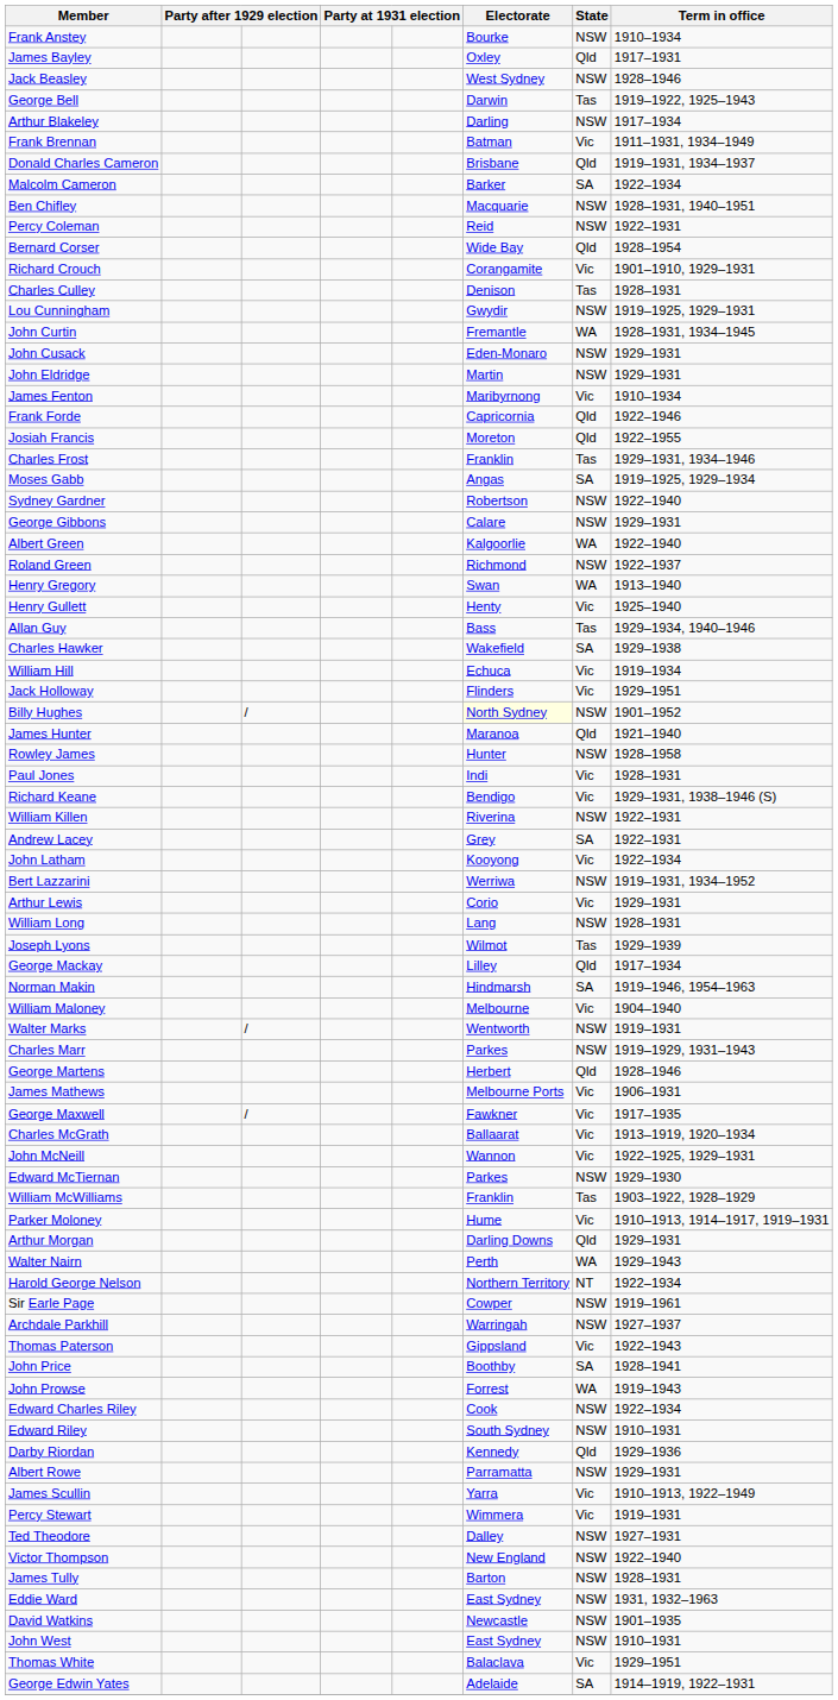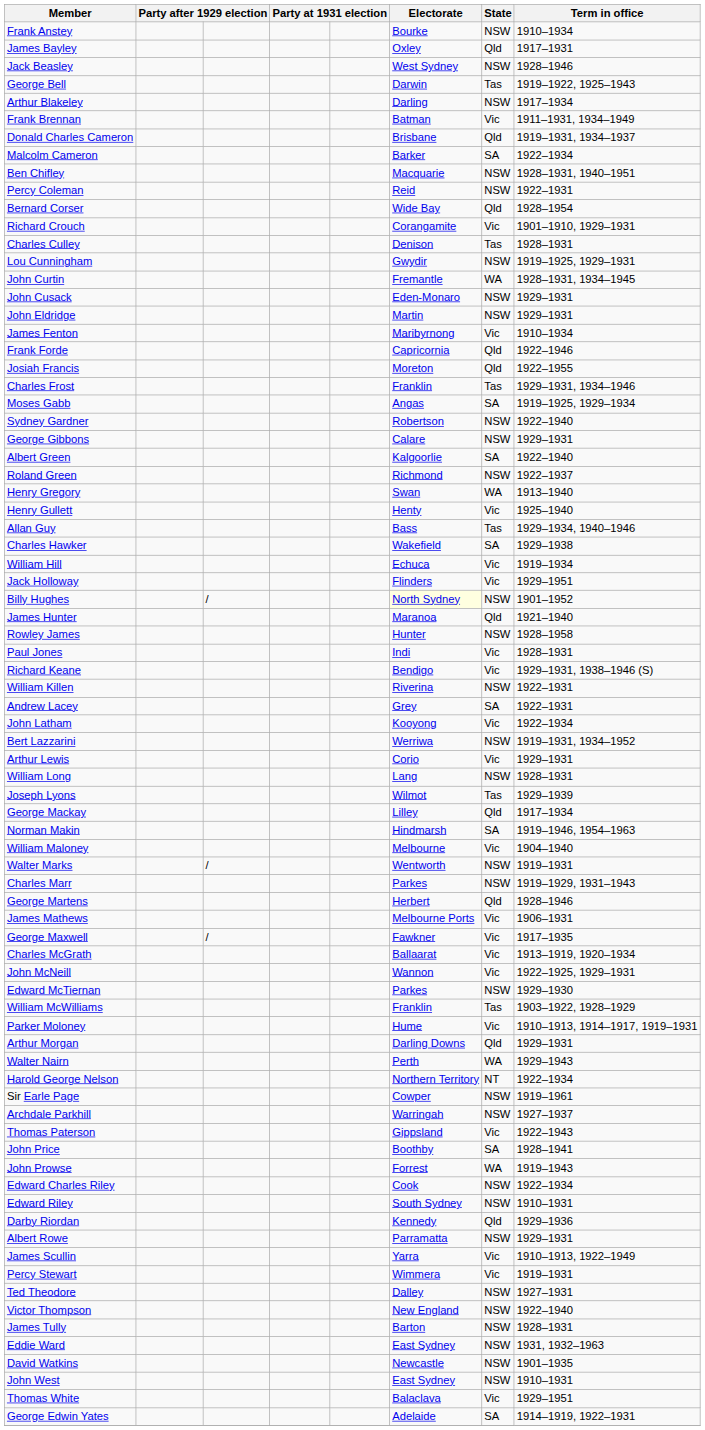Albert Green | State: WA -> SA
